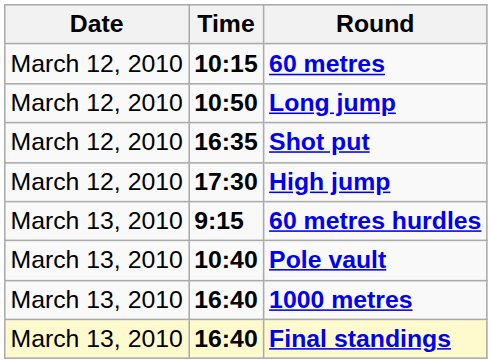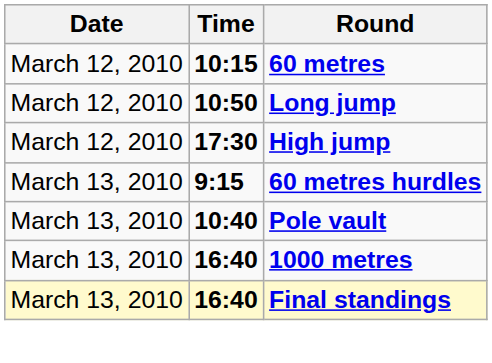- row: March 12, 2010 | 16:35 | Shot put
